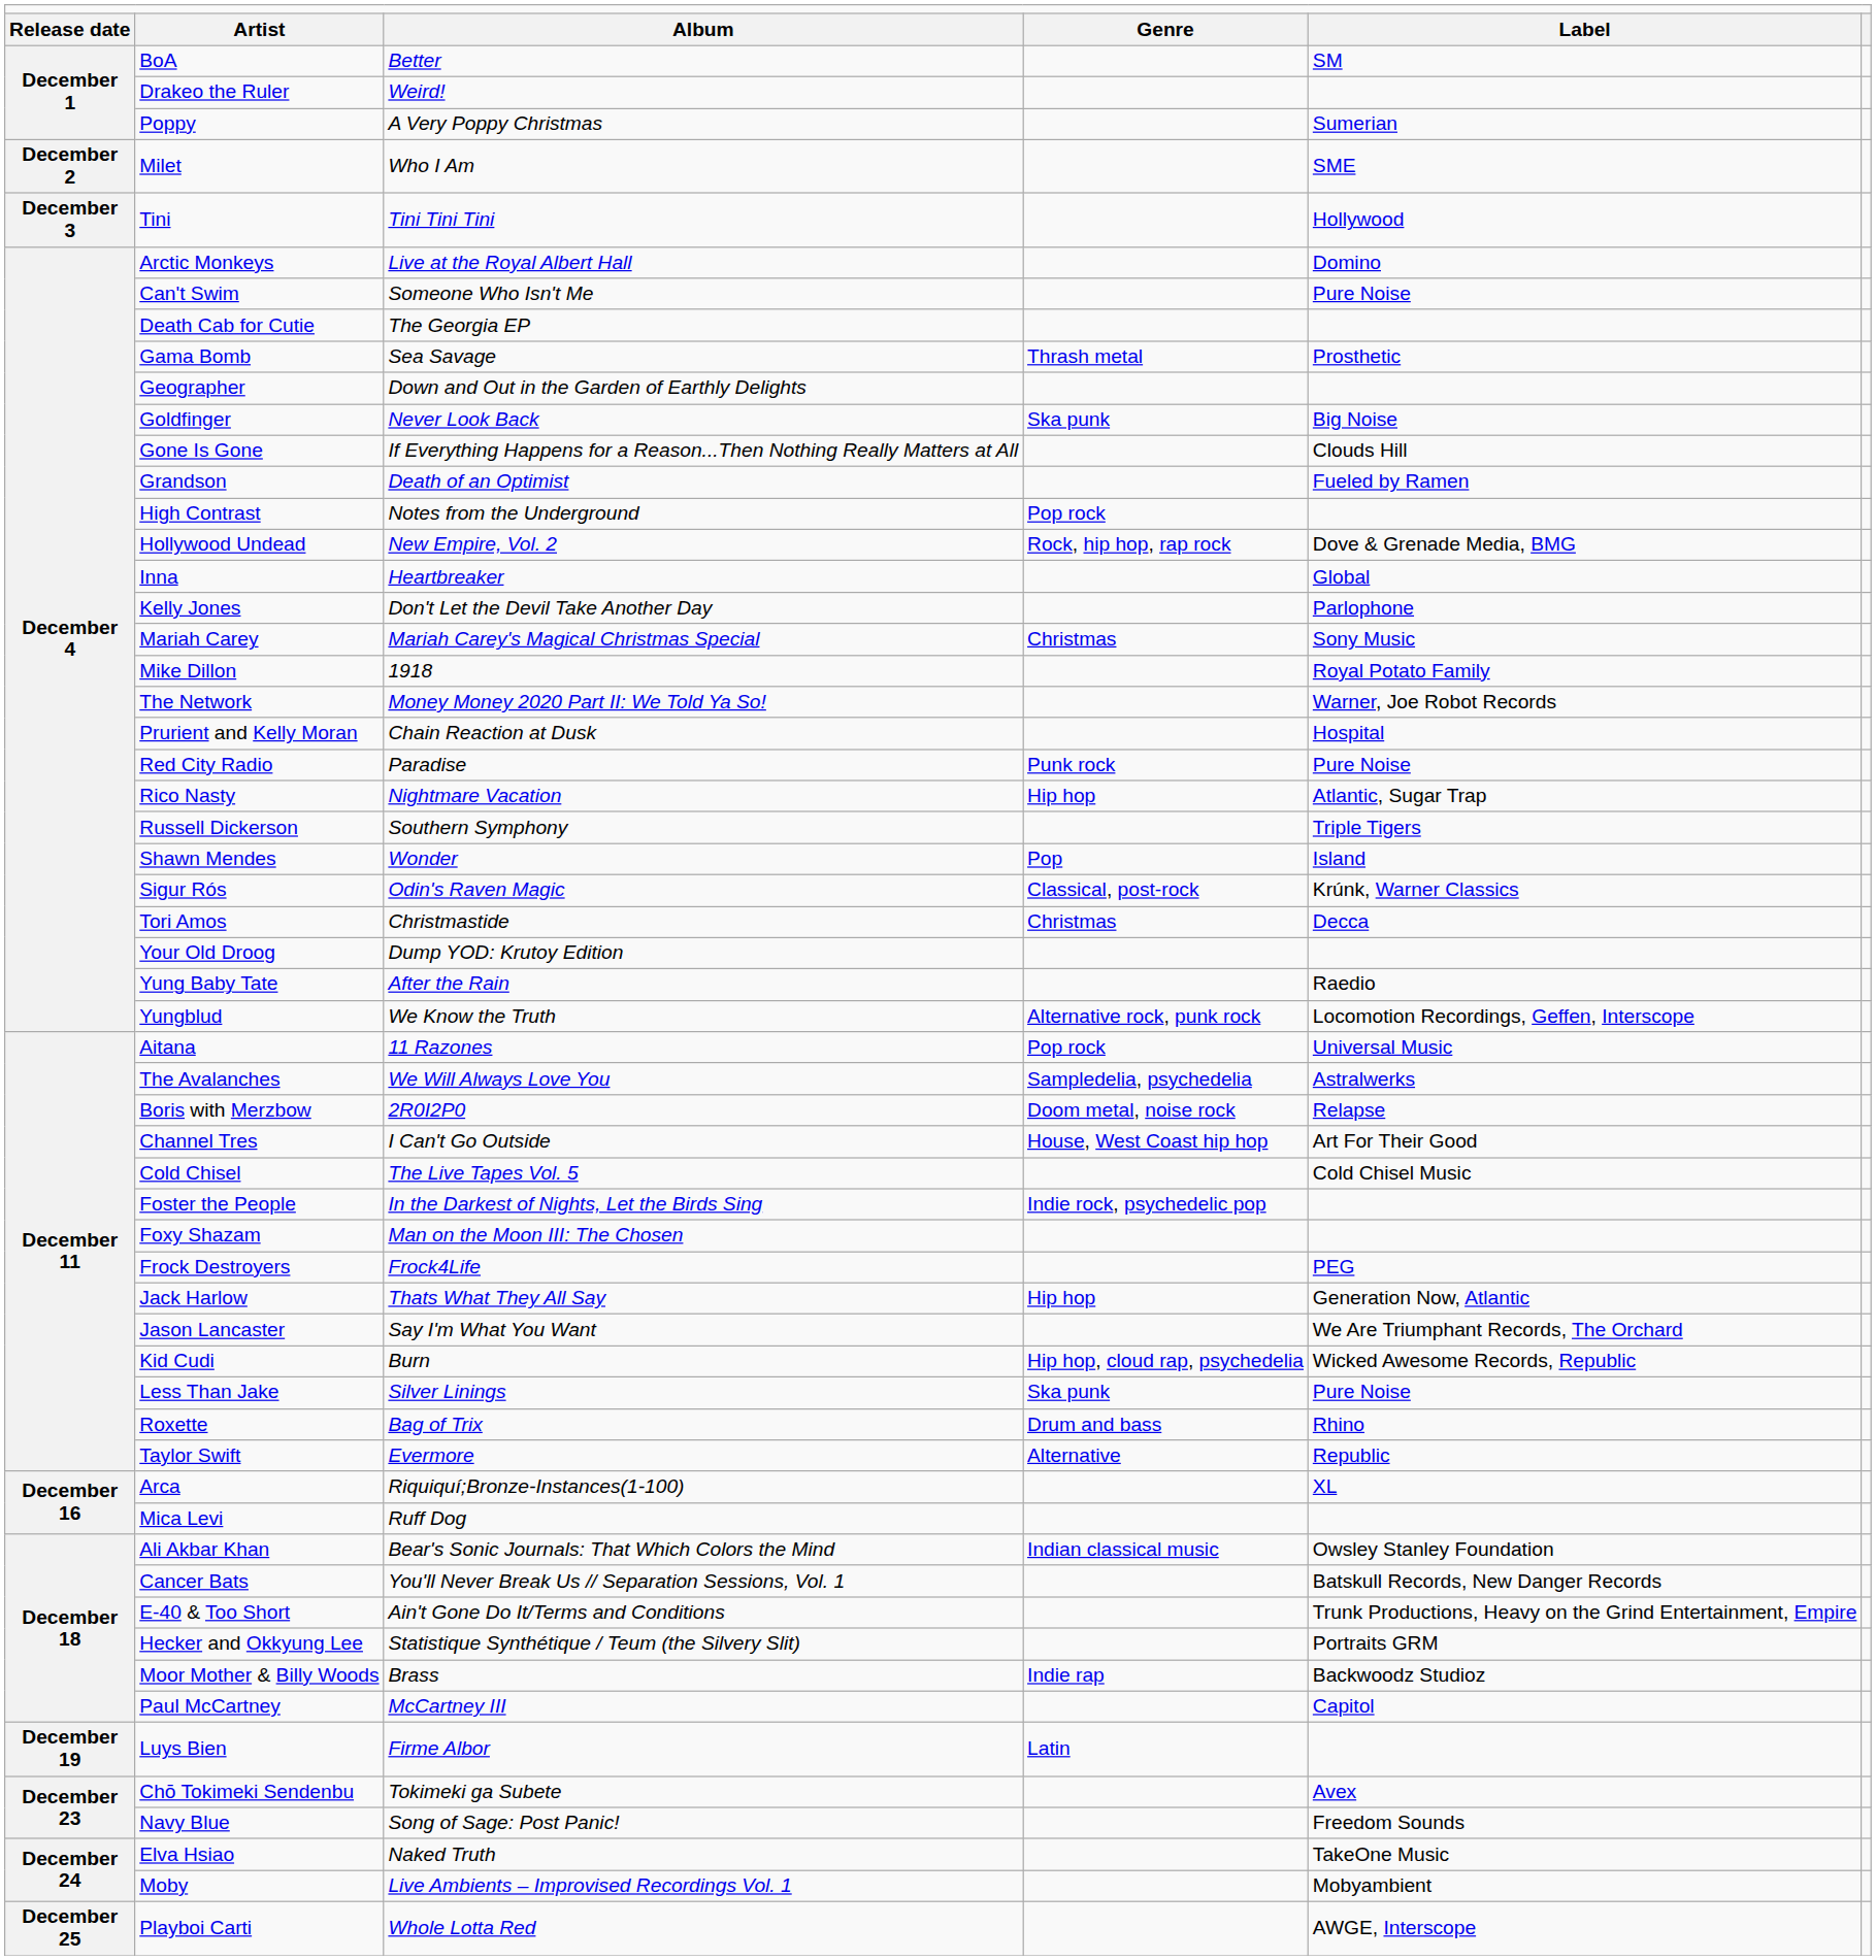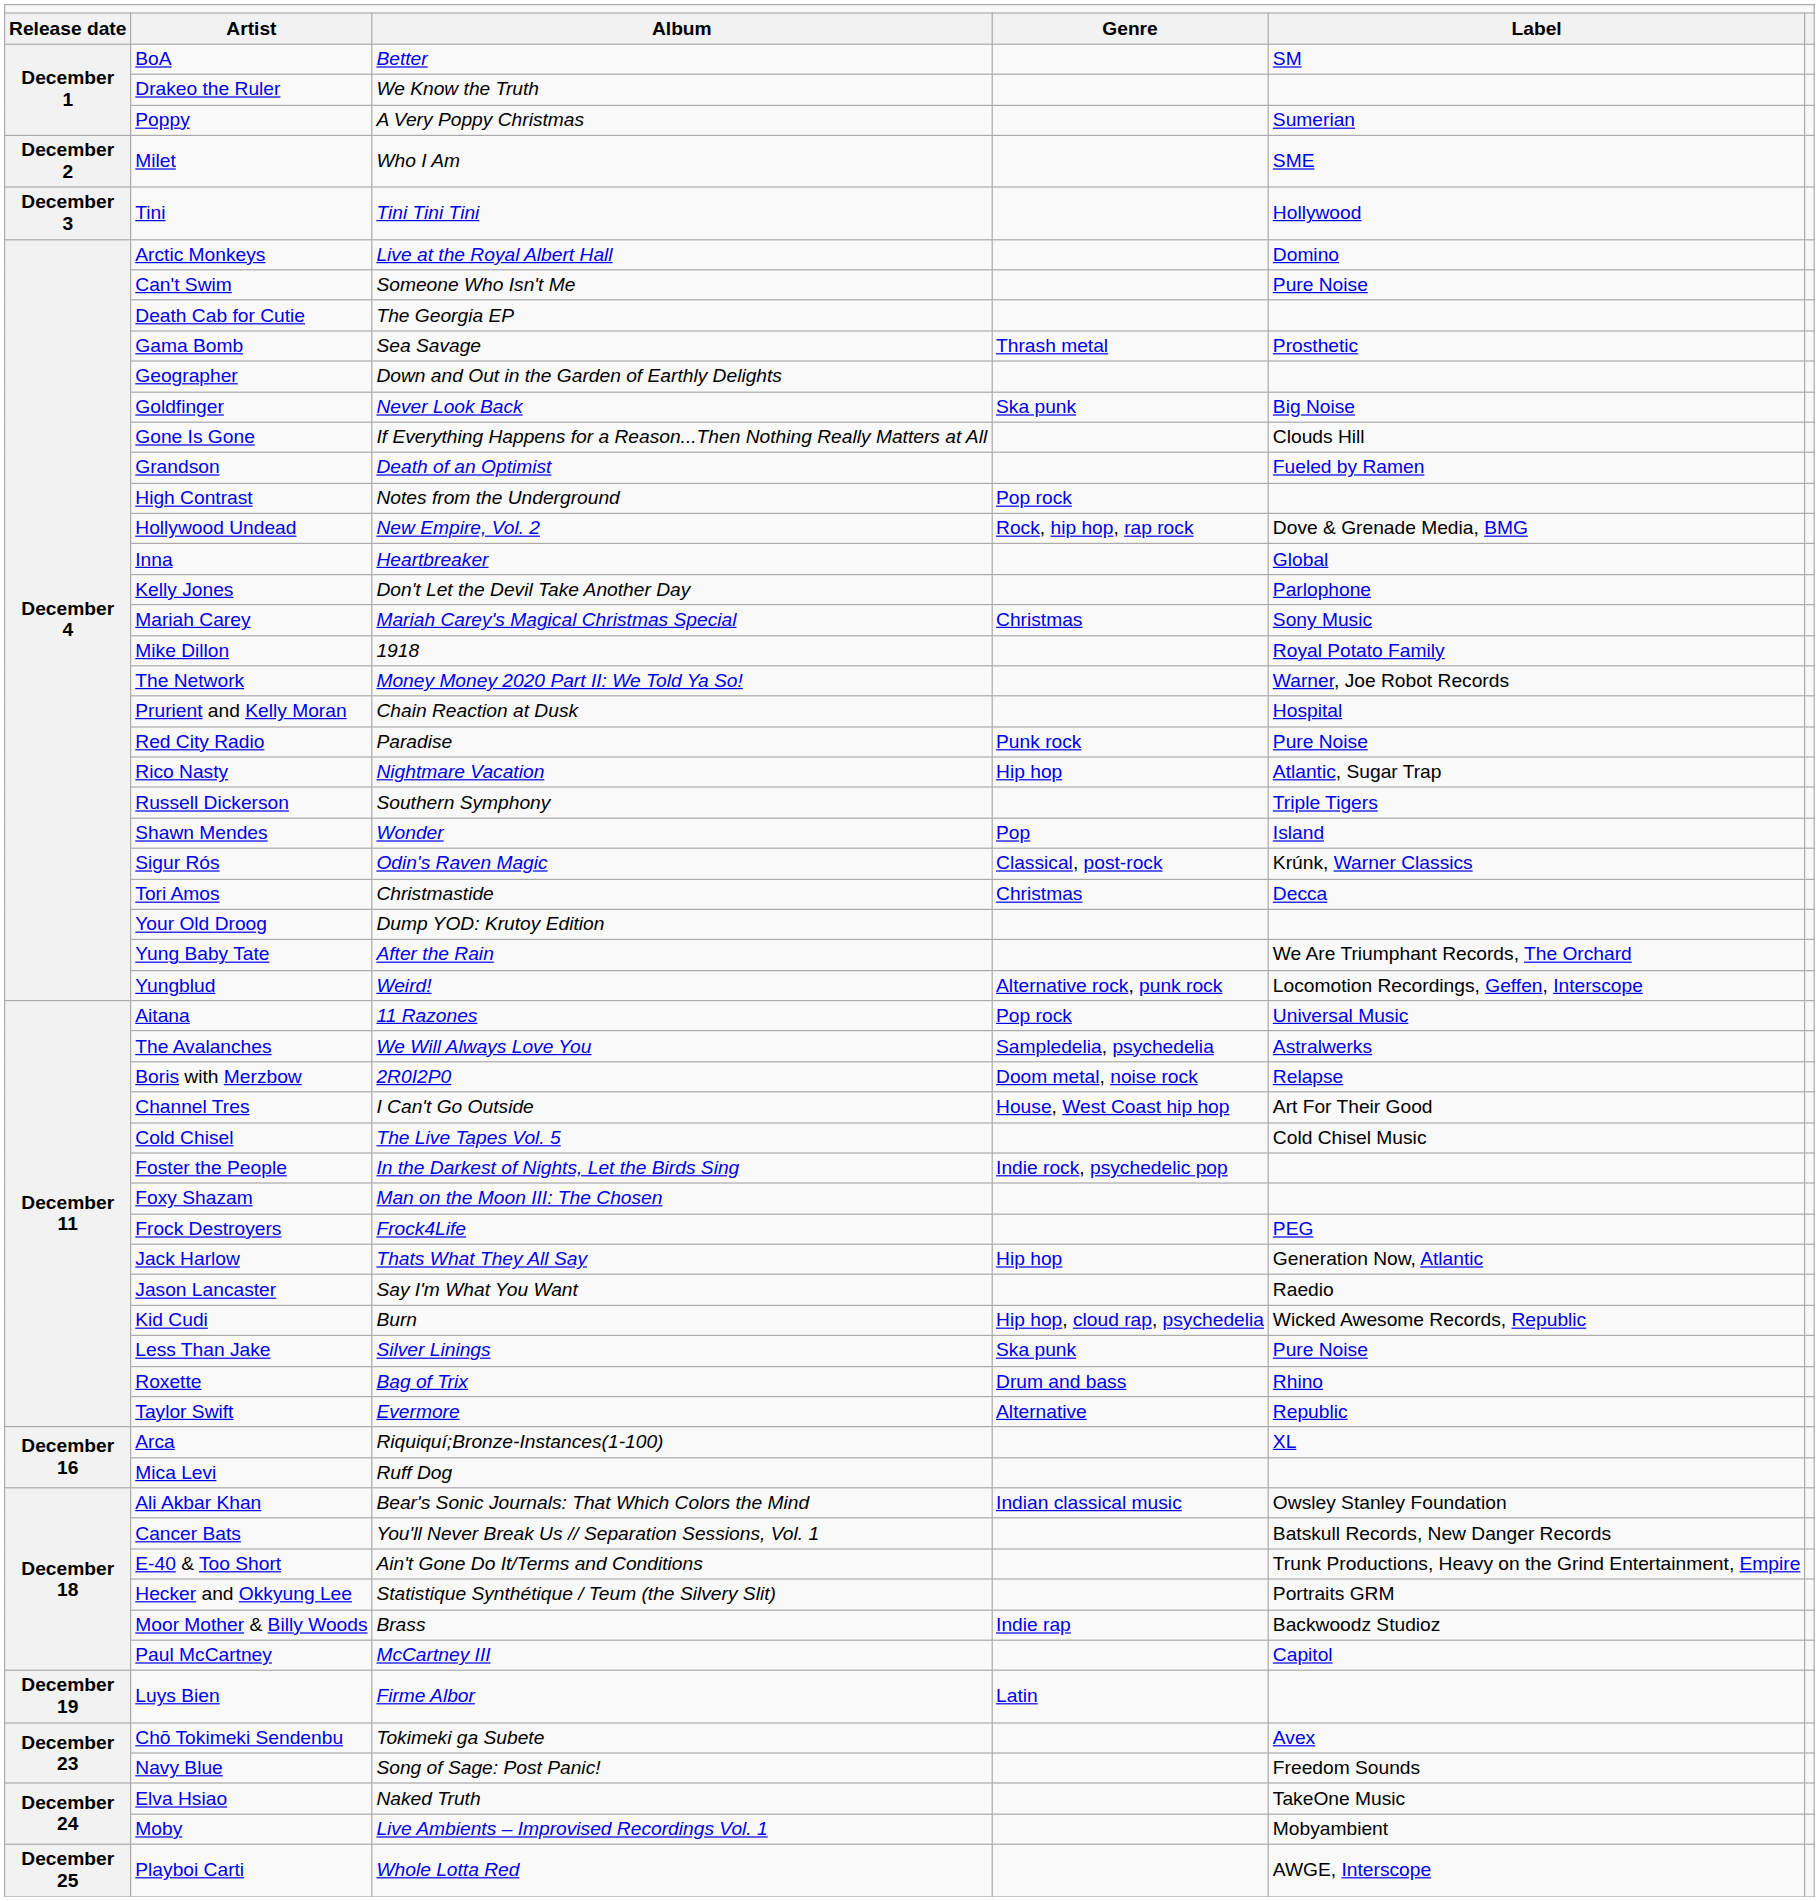Drakeo the Ruler | column 3: Weird! -> We Know the Truth
Yung Baby Tate | column 5: Raedio -> We Are Triumphant Records, The Orchard
Yungblud | column 3: We Know the Truth -> Weird!
Jason Lancaster | column 5: We Are Triumphant Records, The Orchard -> Raedio
